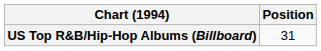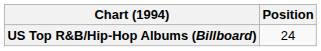US Top R&B/Hip-Hop Albums (Billboard) | Position: 31 -> 24
